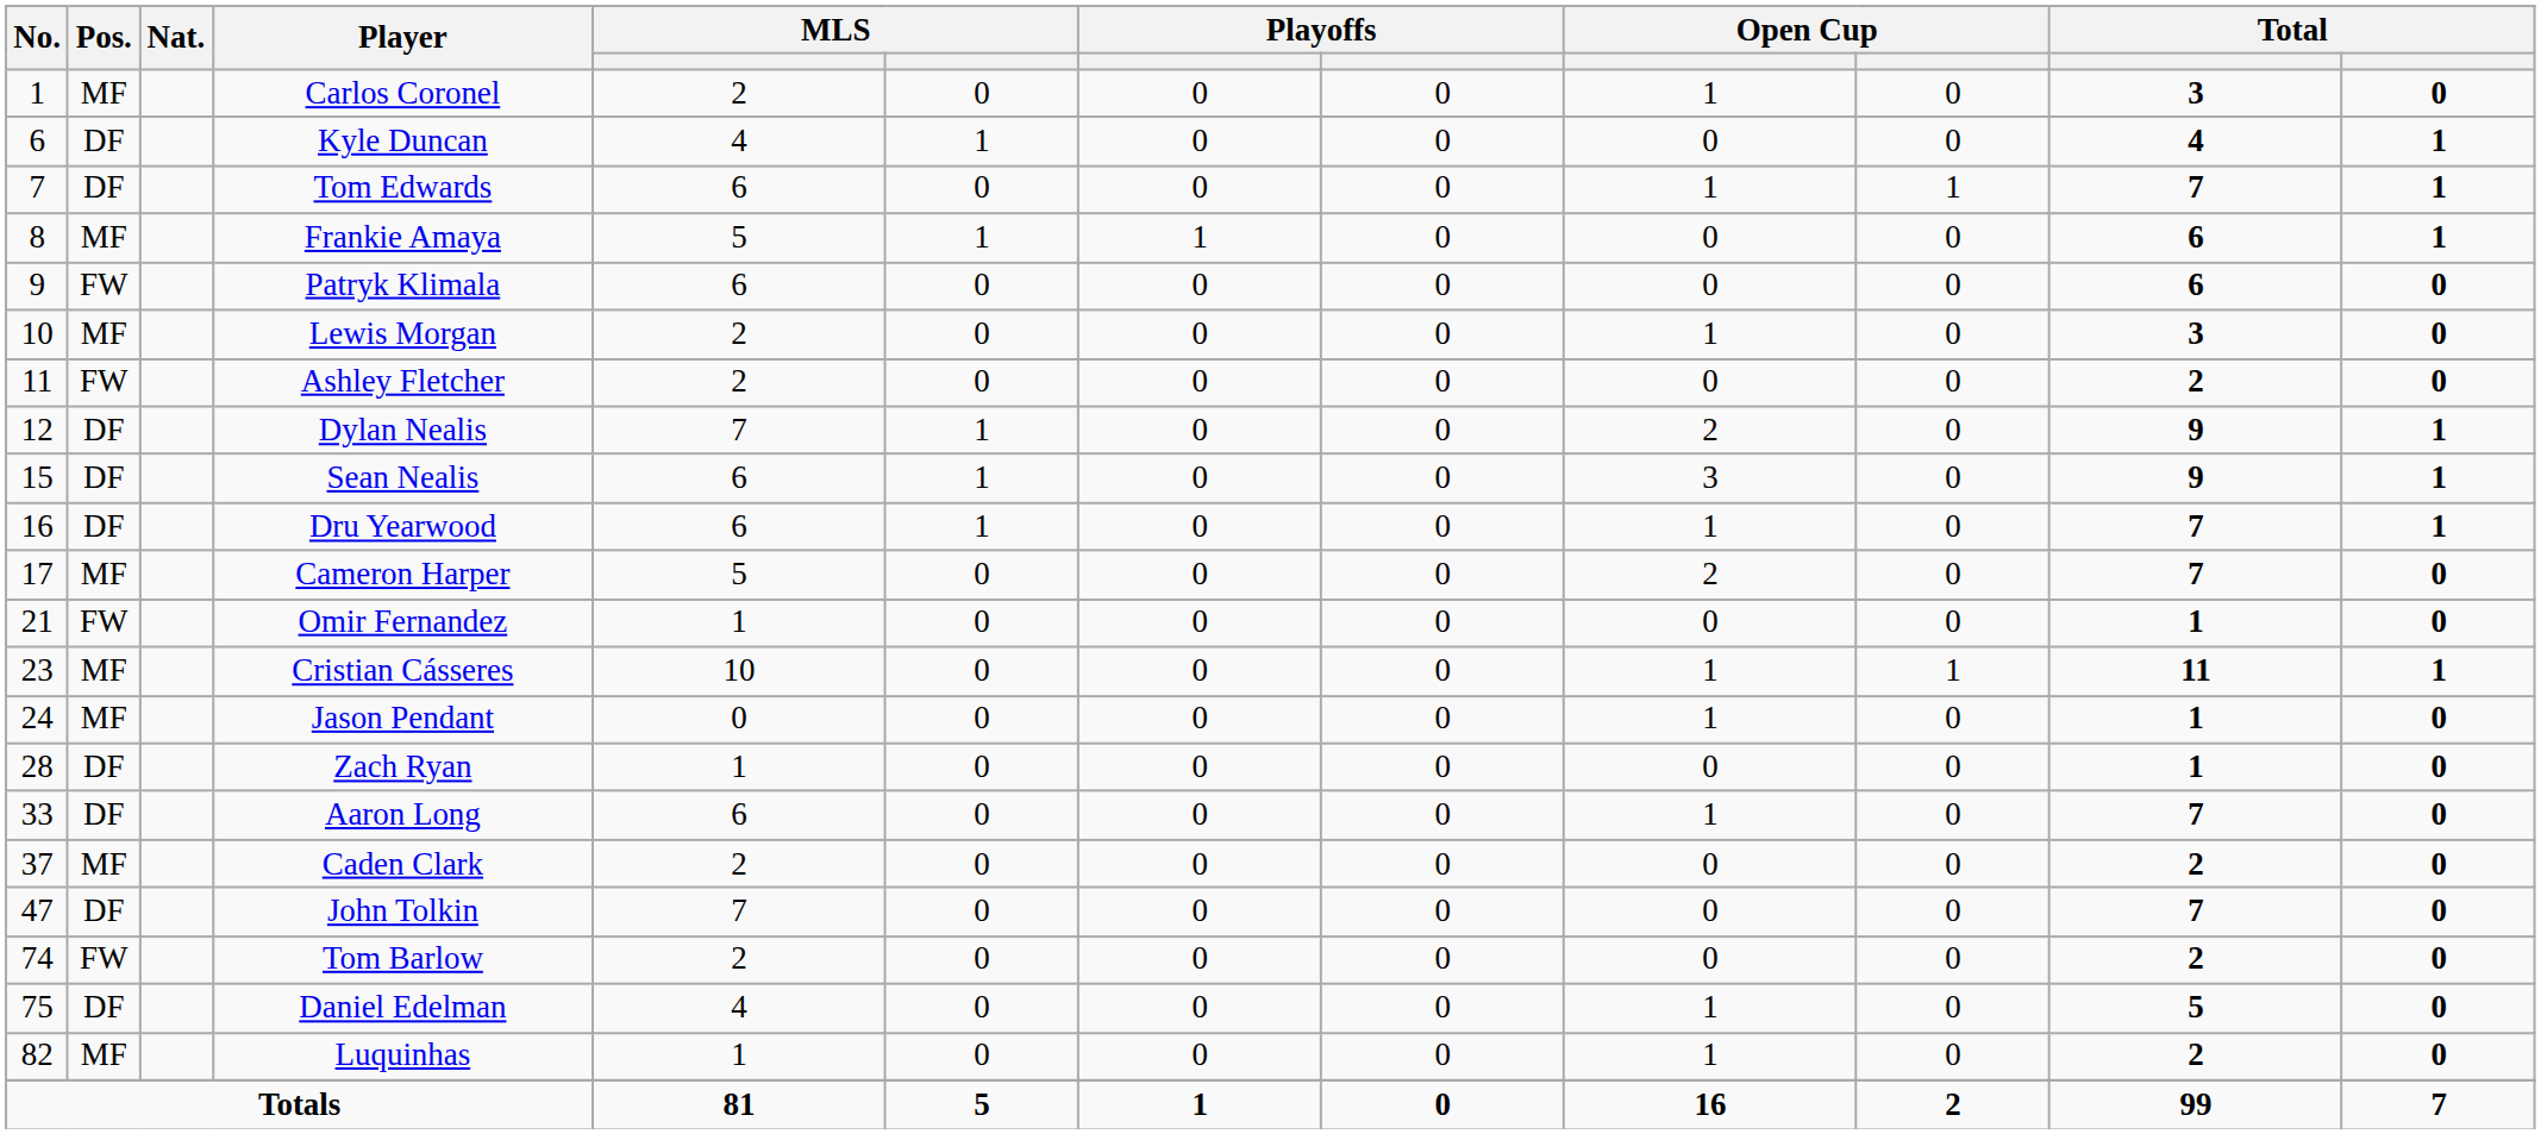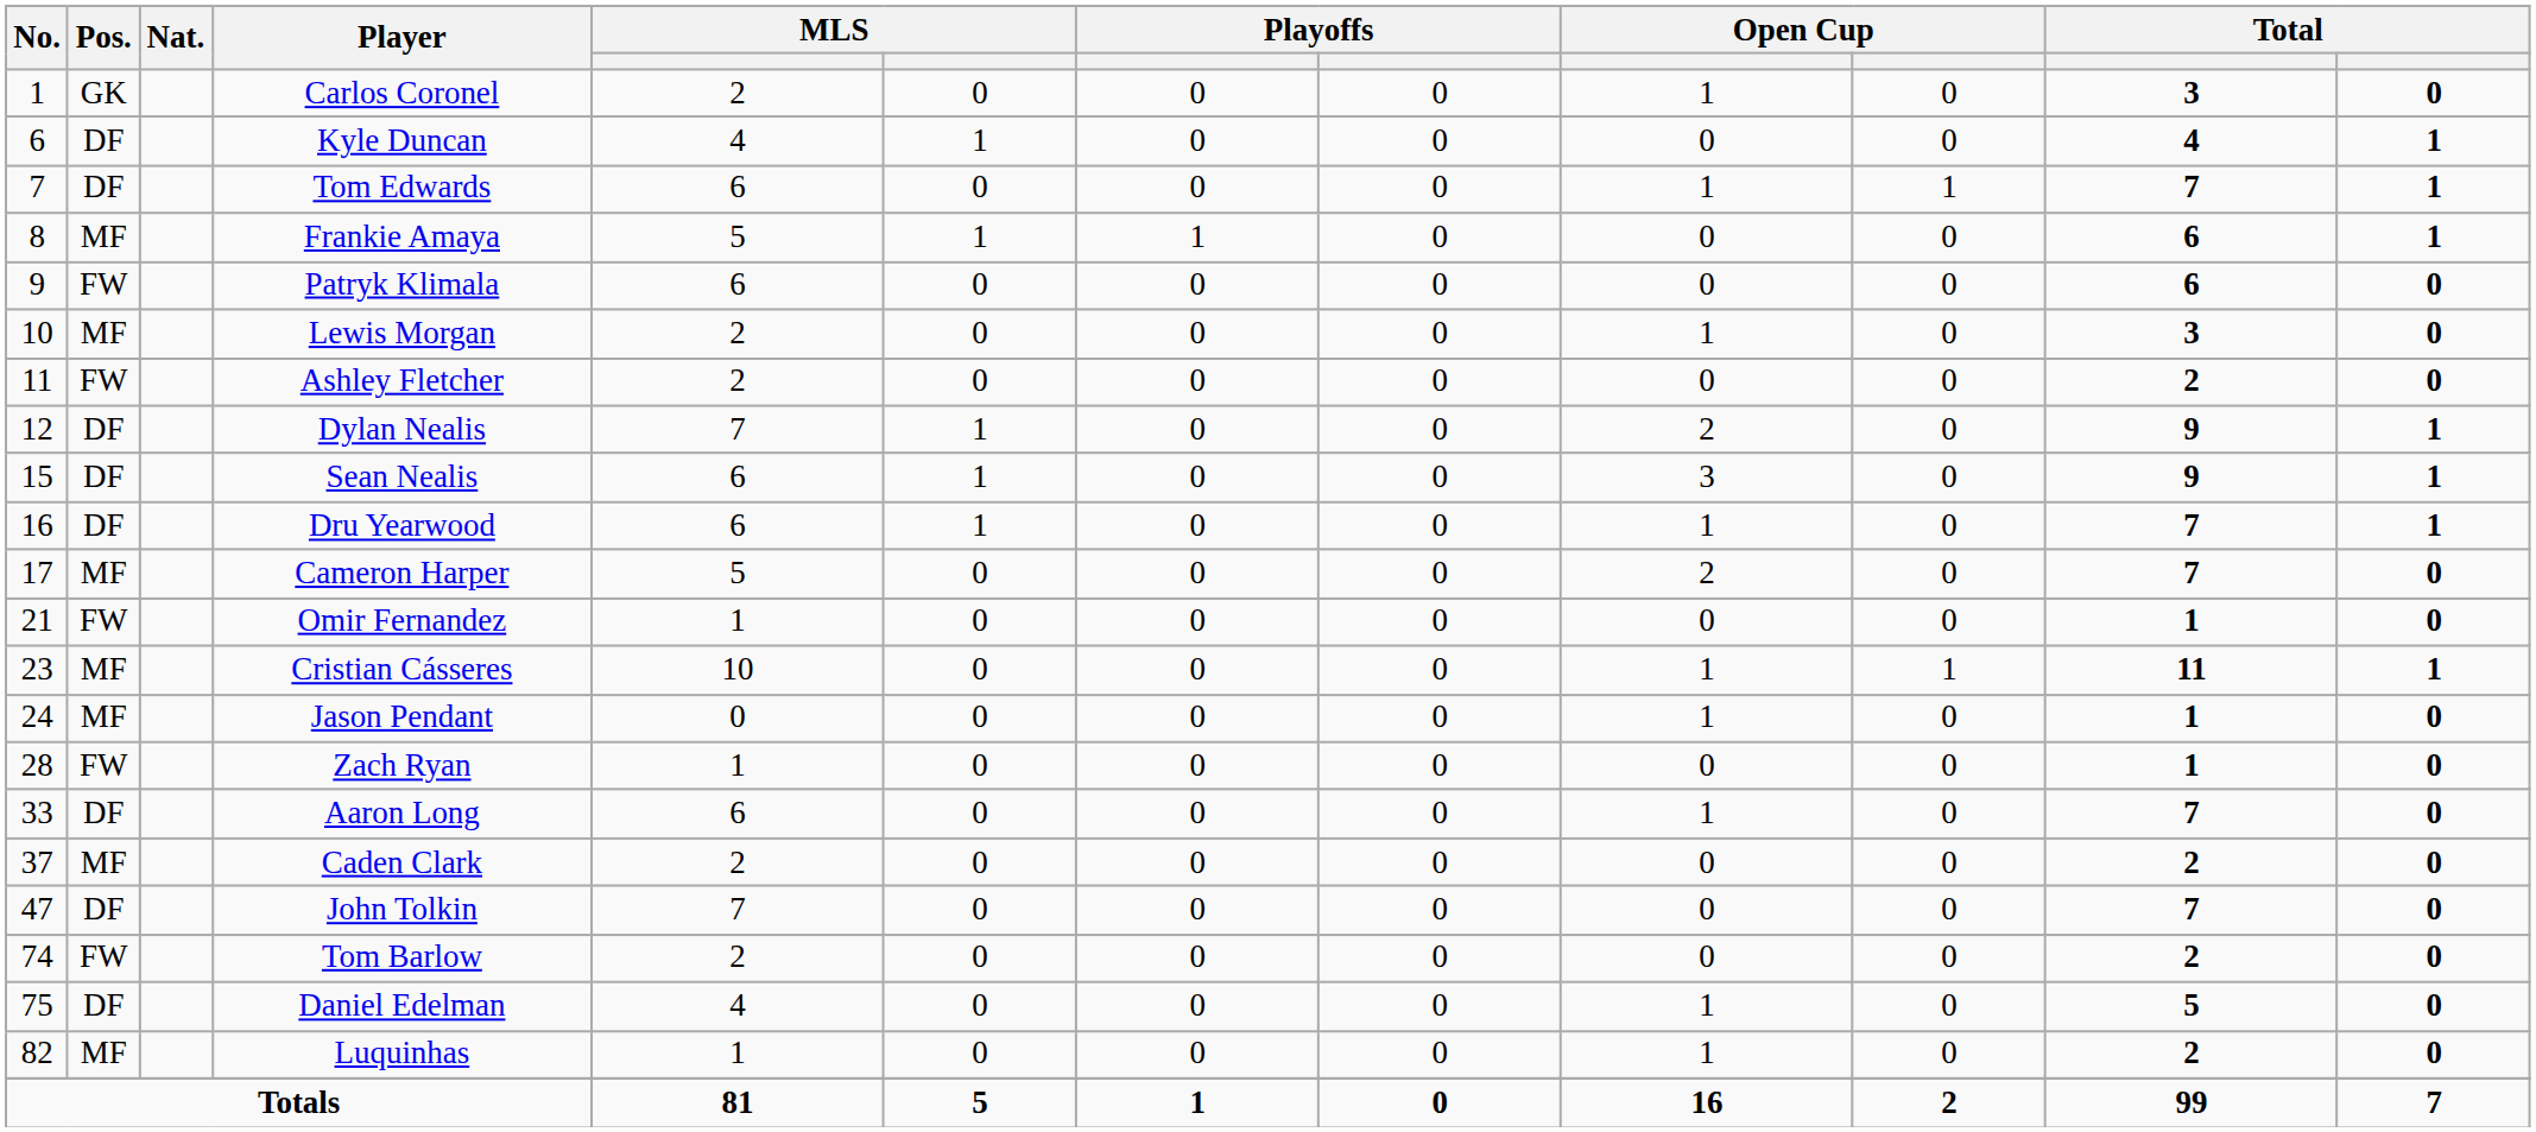Carlos Coronel | Pos.: MF -> GK
Zach Ryan | Pos.: DF -> FW
